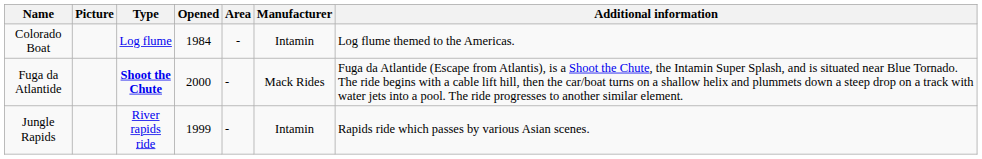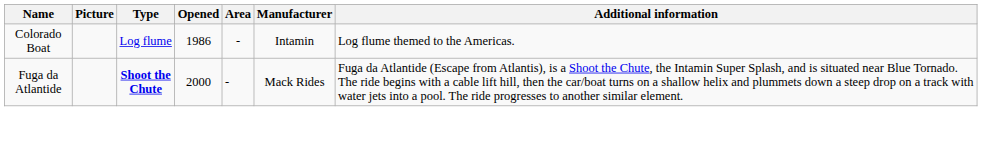Colorado Boat | Opened: 1984 -> 1986
- row: Jungle Rapids | River rapids ride | 1999 | - | Intamin | Rapids ride which passes by various Asian scenes.
